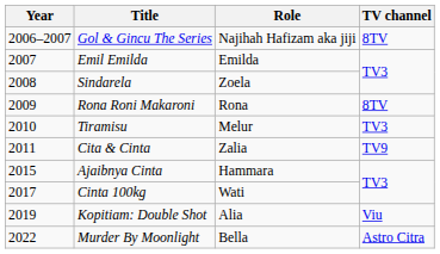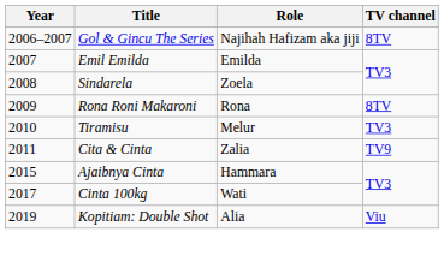- row: 2022 | Murder By Moonlight | Bella | Astro Citra
